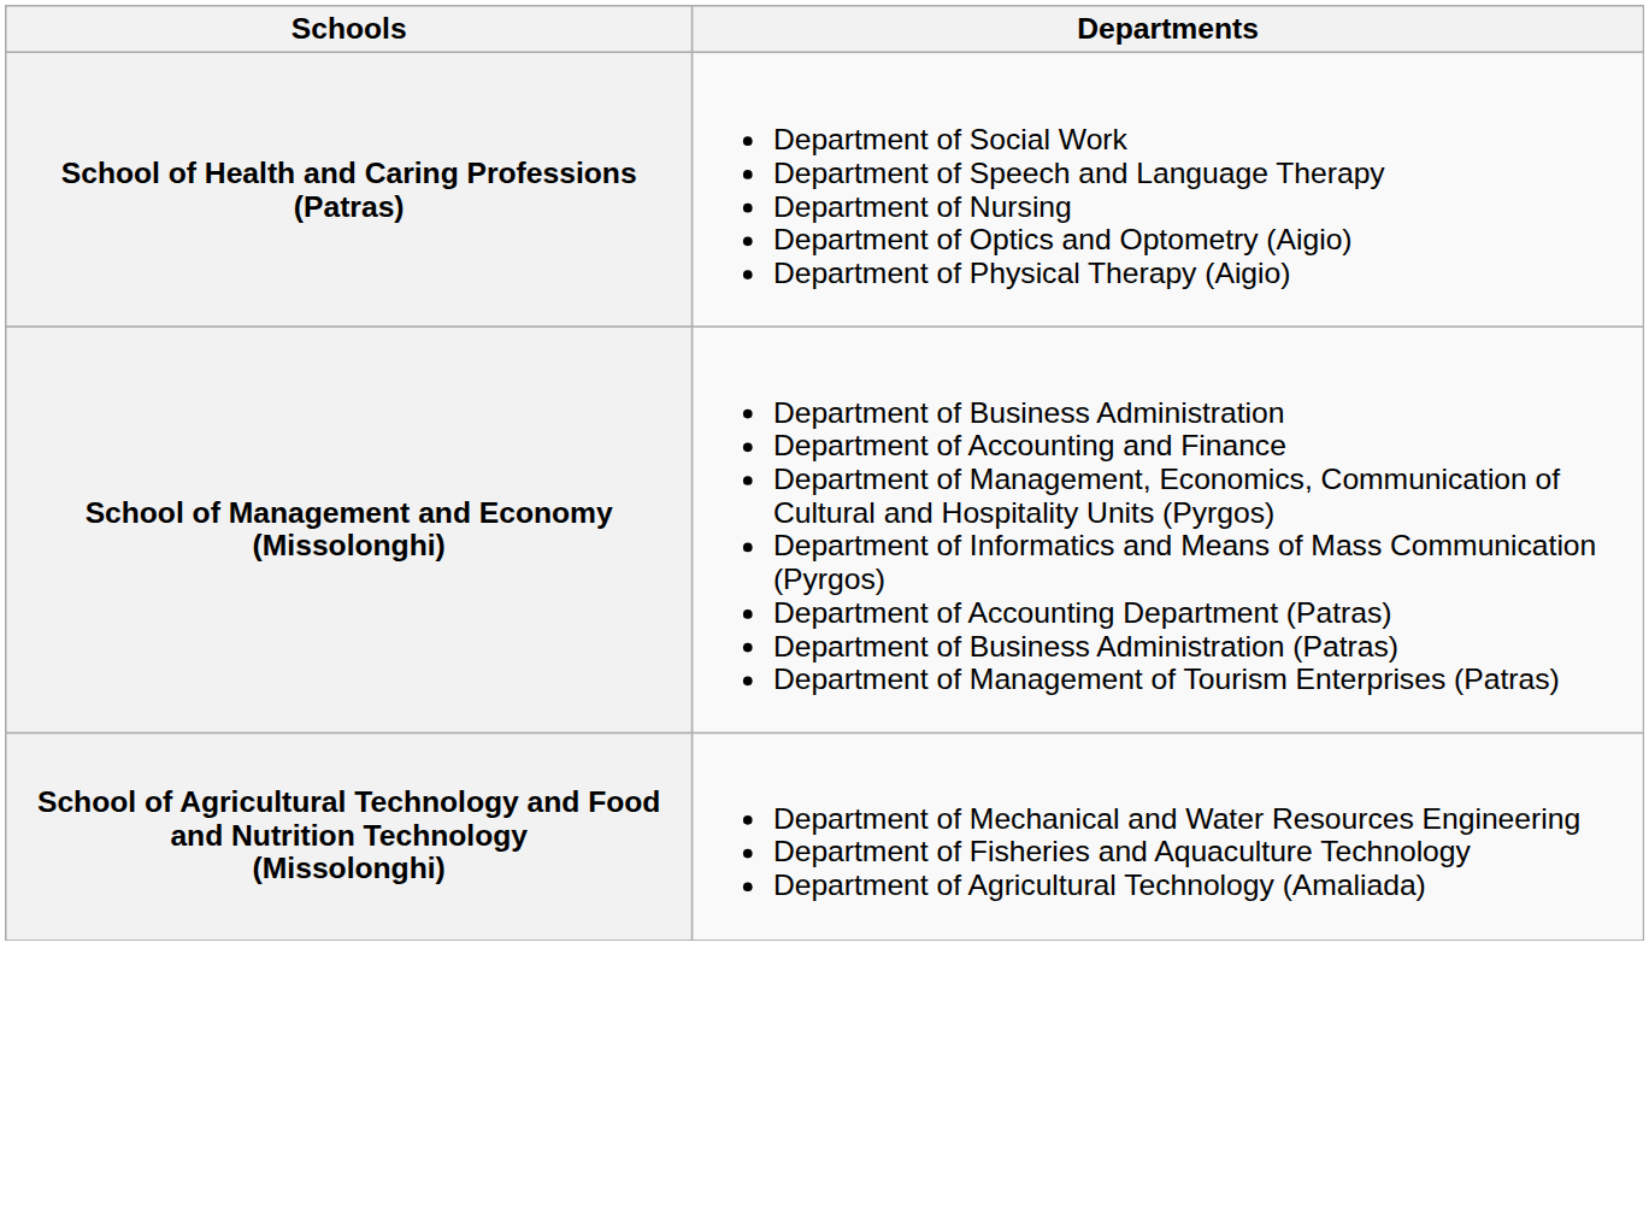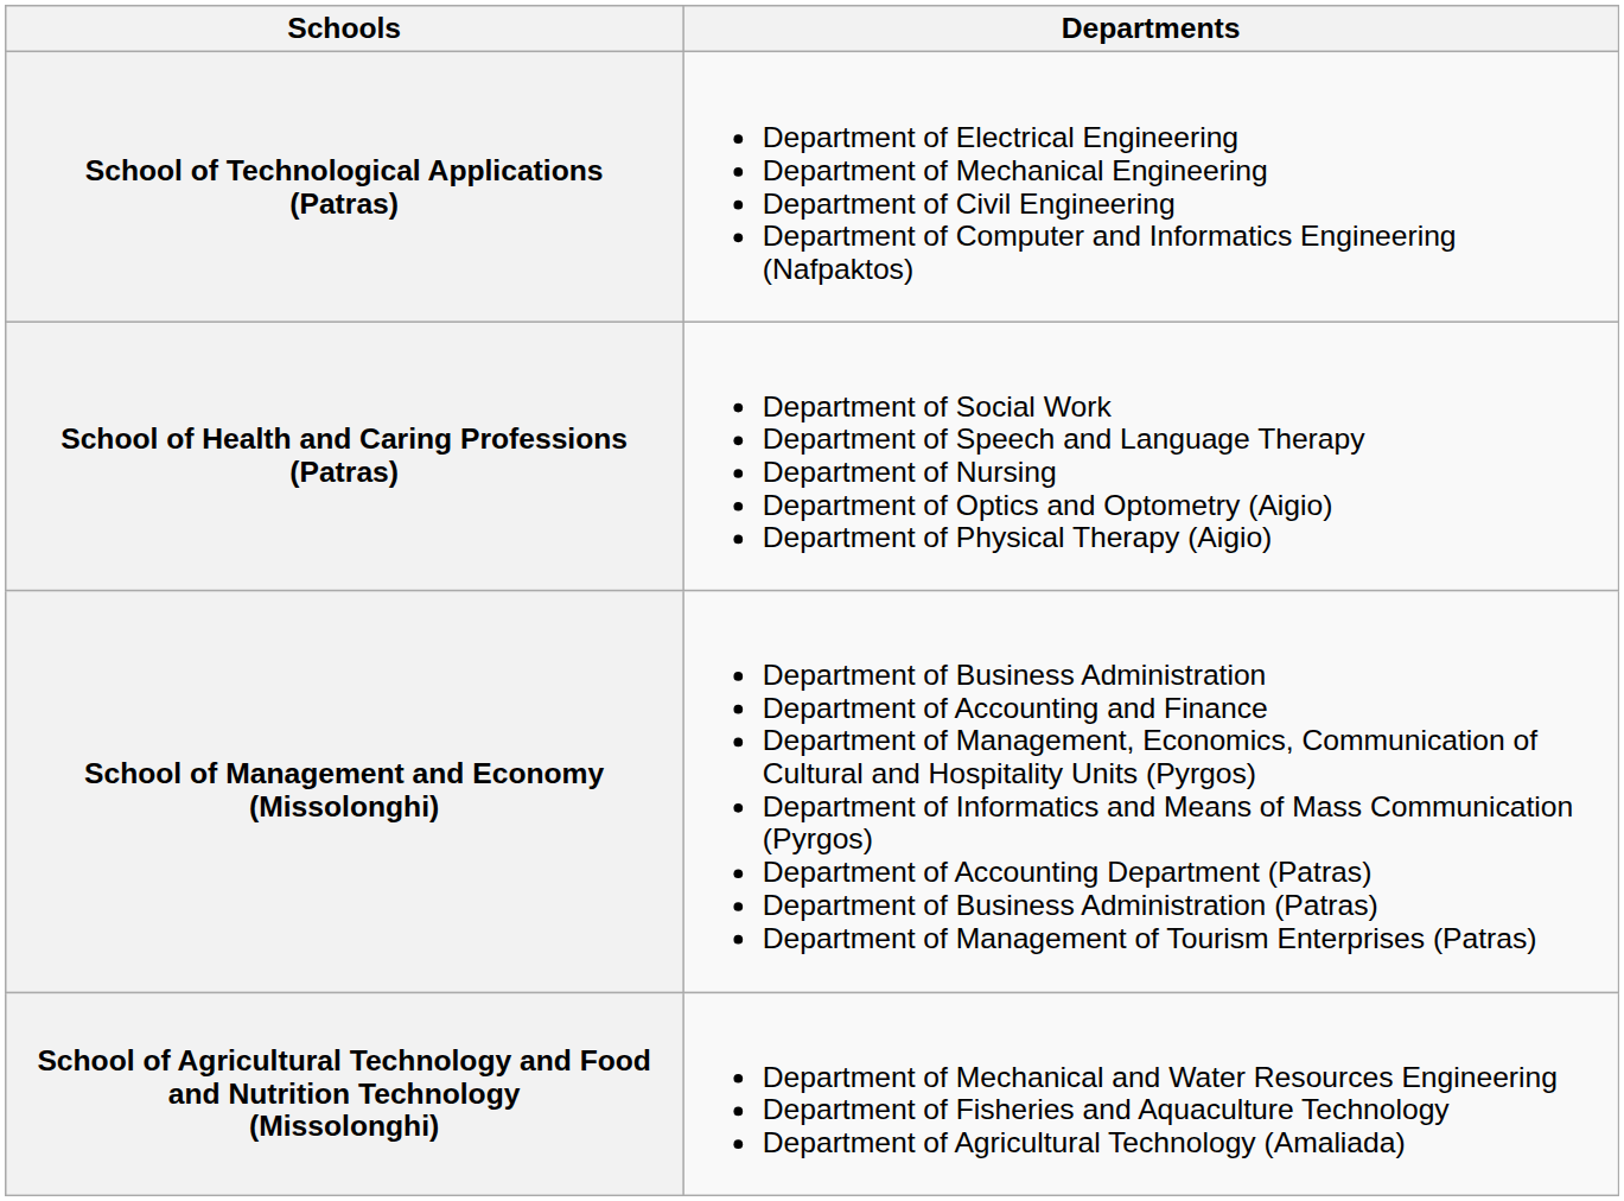+ row: School of Technological Applications (Patras) | Department of Electrical Engineering Department of Mechanical Engineering Department of Civil Engineering Department of Computer and Informatics Engineering (Nafpaktos)
